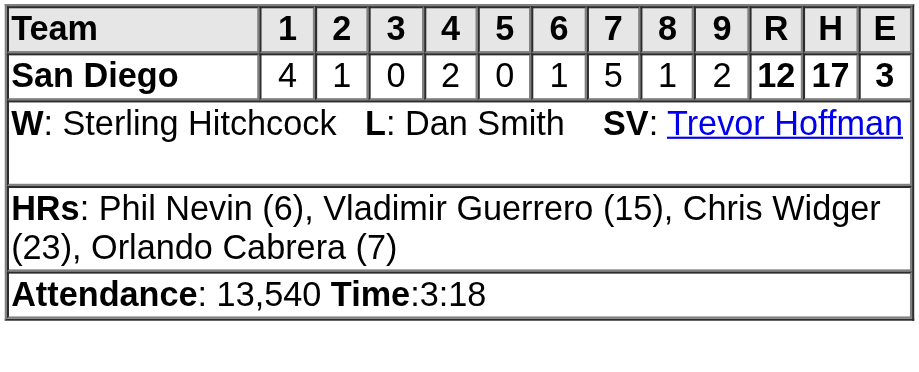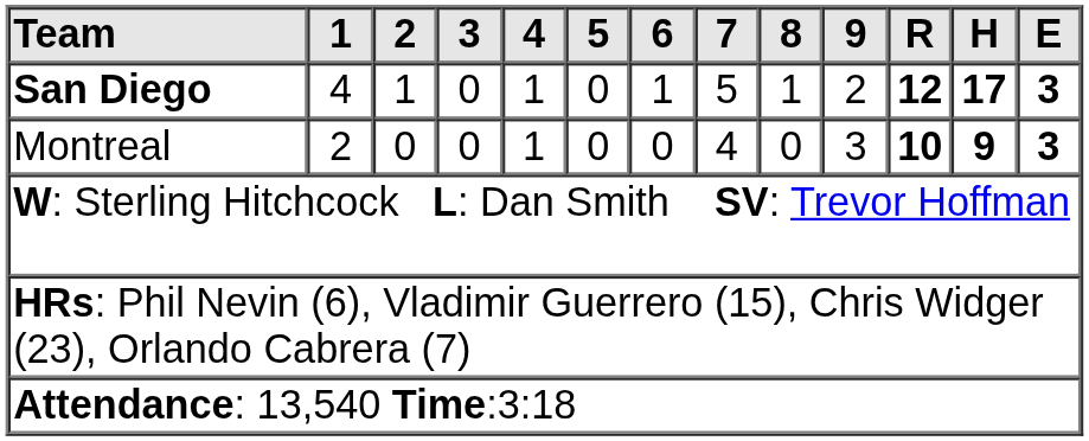San Diego | 4: 2 -> 1
+ row: Montreal | 2 | 0 | 0 | 1 | 0 | 0 | 4 | 0 | 3 | 10 | 9 | 3
